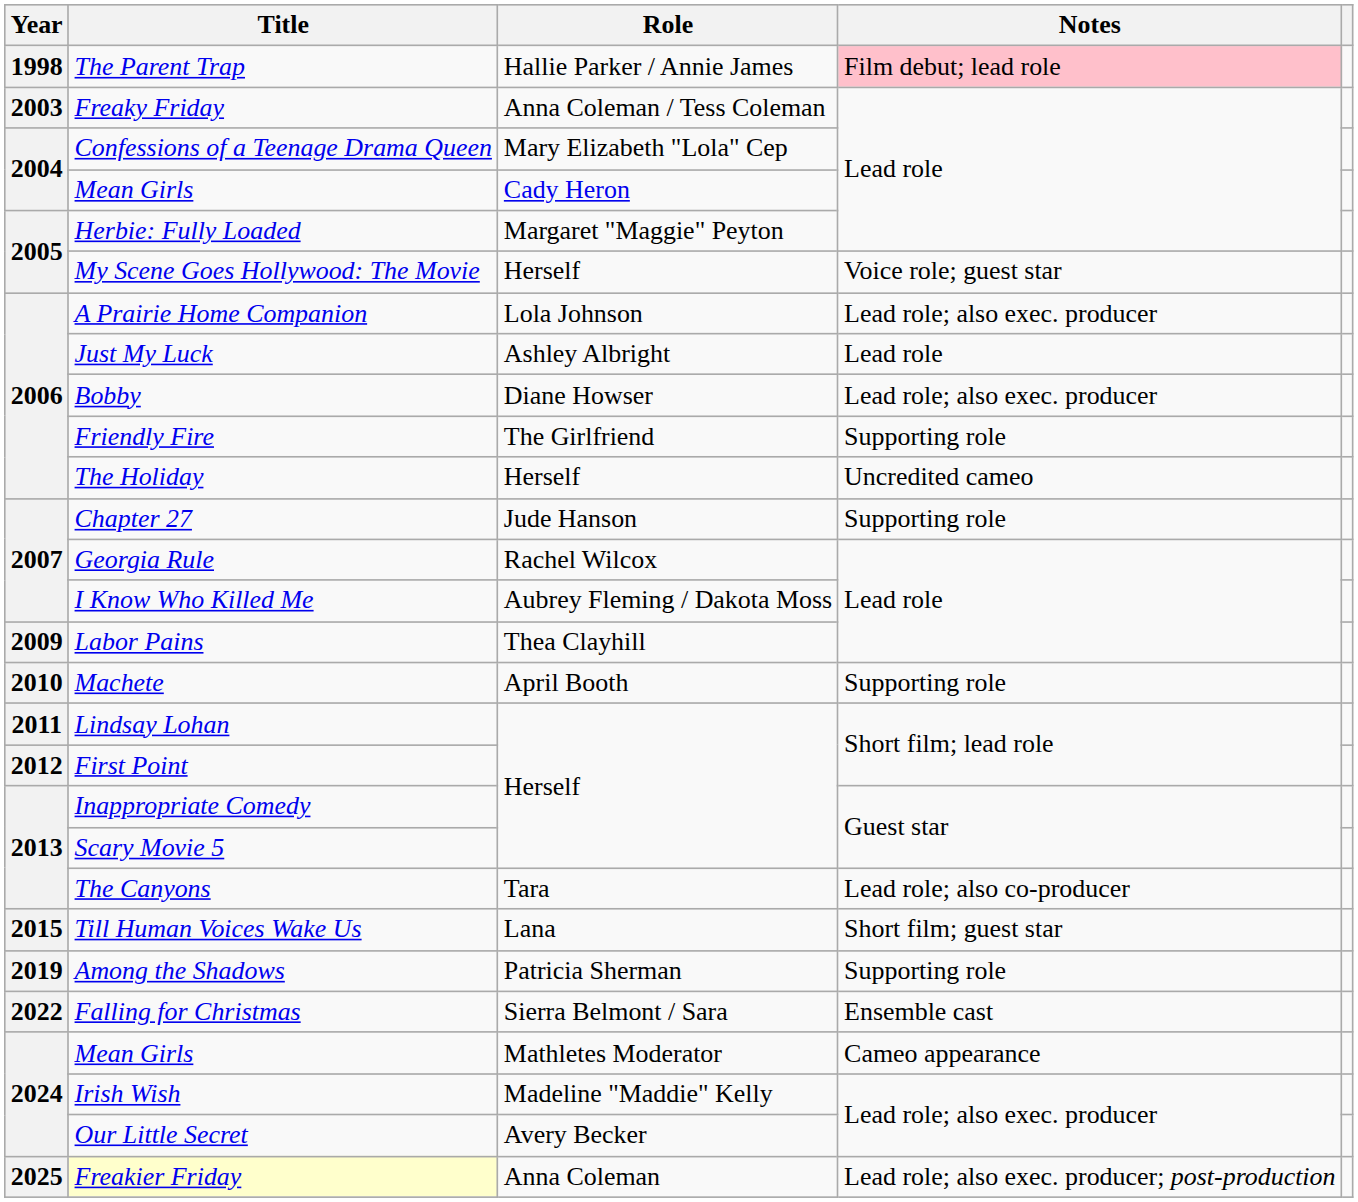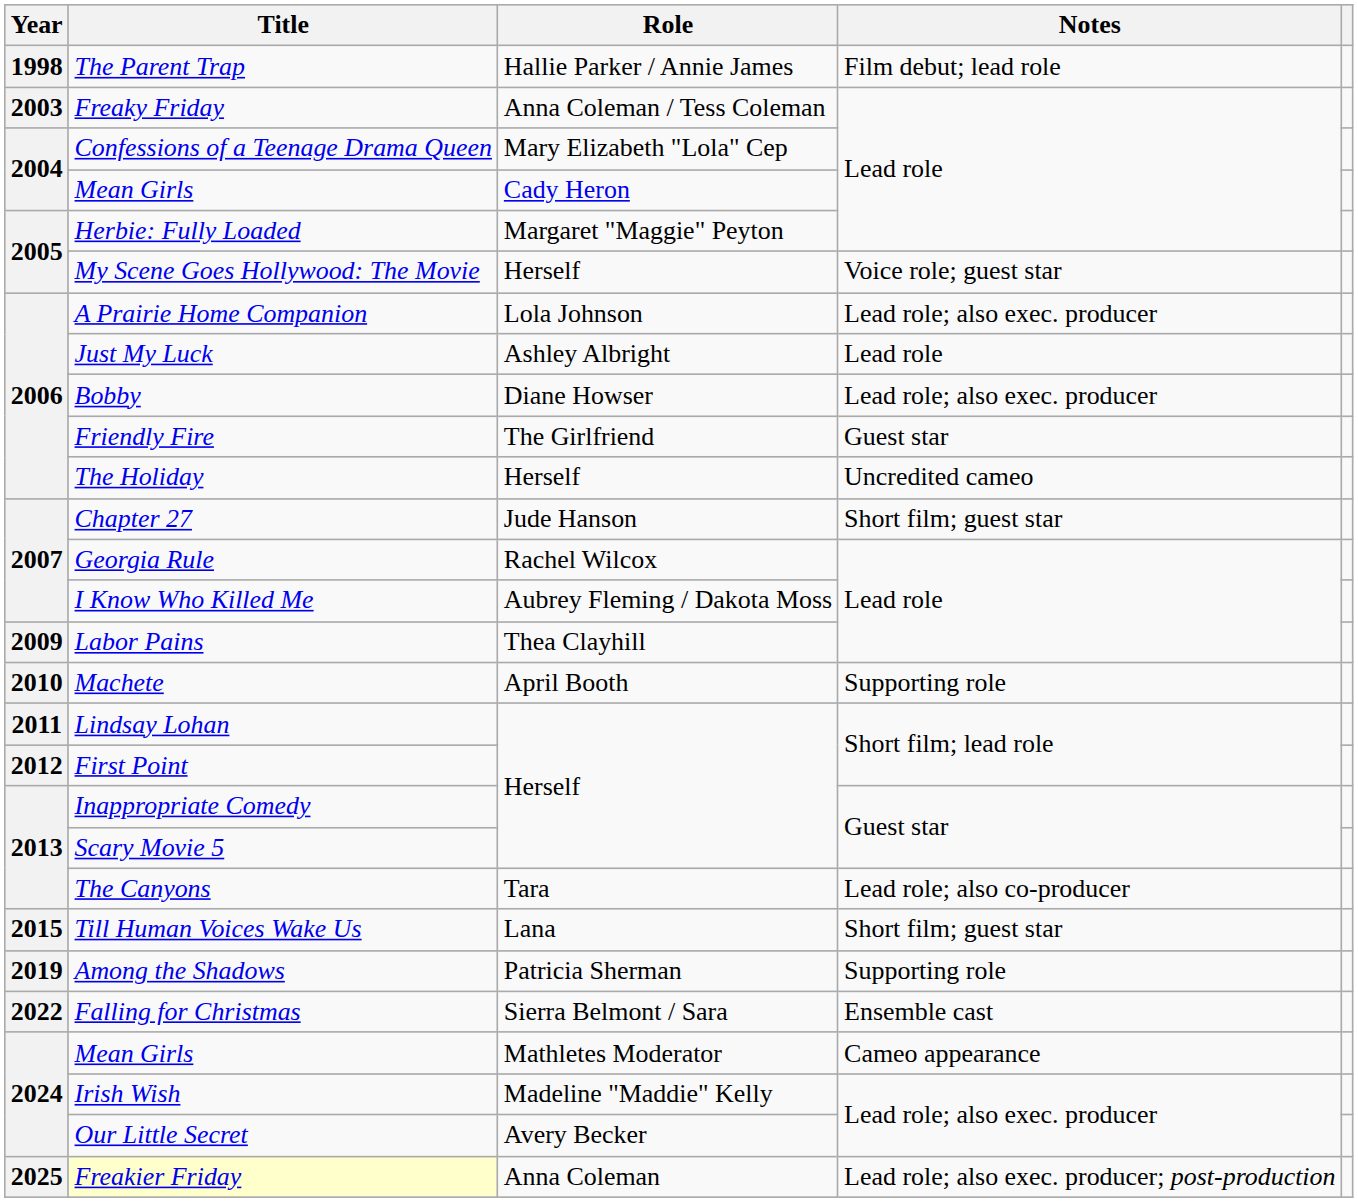The Parent Trap | Notes: pink background -> no background
Friendly Fire | Notes: Supporting role -> Guest star
Chapter 27 | Notes: Supporting role -> Short film; guest star
